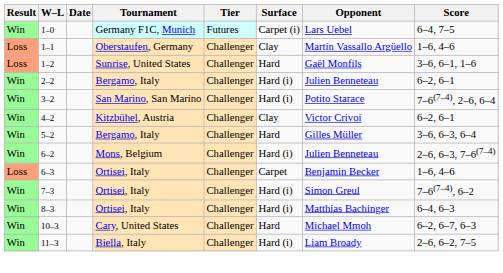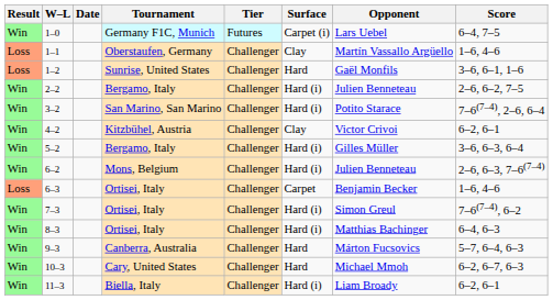2–2 | Score: 6–2, 6–1 -> 2–6, 6–2, 7–5
5–2 | Surface: Hard -> Hard (i)
+ row: Win | 9–3 | Canberra, Australia | Challenger | Hard | Márton Fucsovics | 5–7, 6–4, 6–3
11–3 | Score: 2–6, 6–2, 7–5 -> 6–2, 6–1
